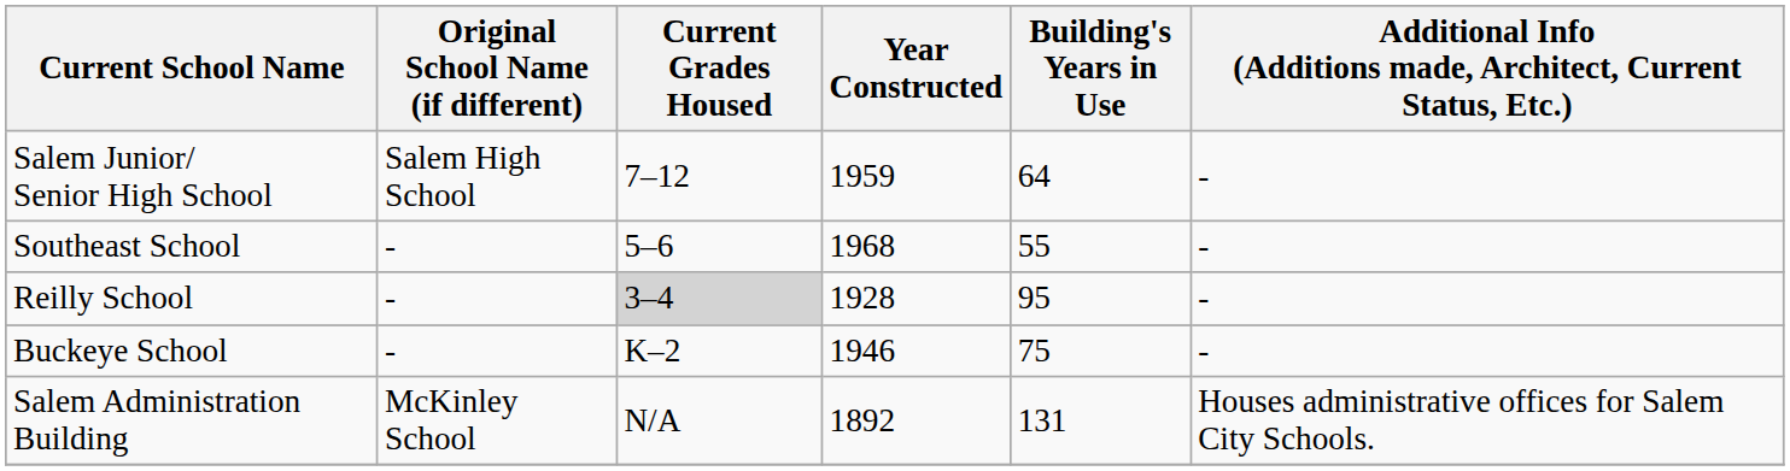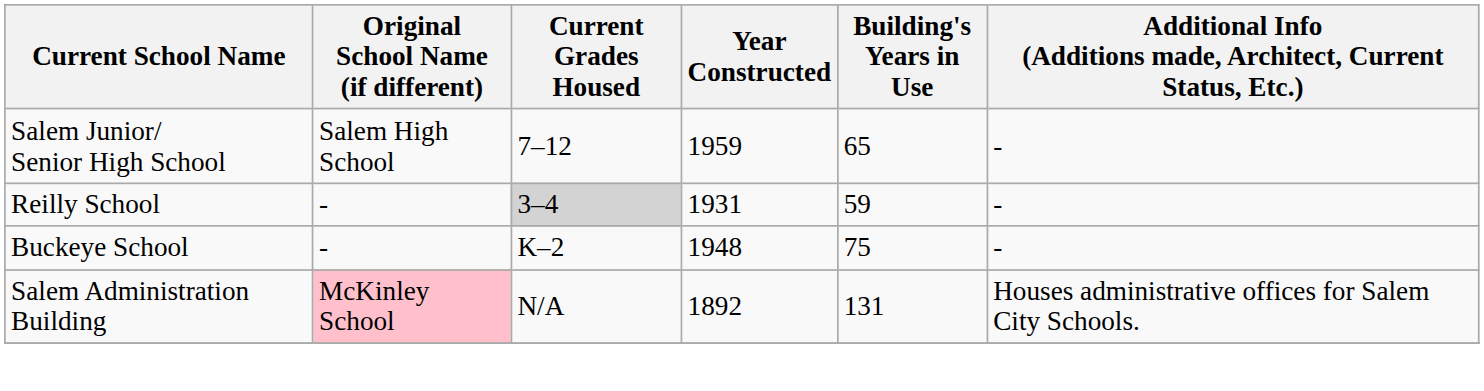Salem Junior/ Senior High School | Building's Years in Use: 64 -> 65
- row: Southeast School | - | 5–6 | 1968 | 55 | -
Reilly School | Year Constructed: 1928 -> 1931
Reilly School | Building's Years in Use: 95 -> 59
Buckeye School | Year Constructed: 1946 -> 1948
Salem Administration Building | Original School Name (if different): no background -> pink background
